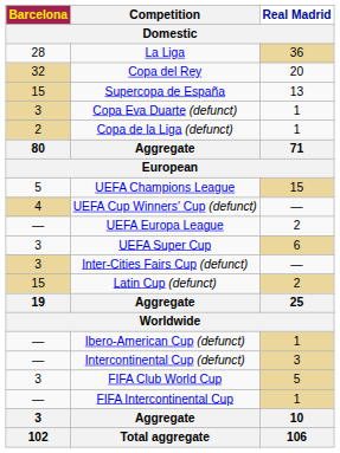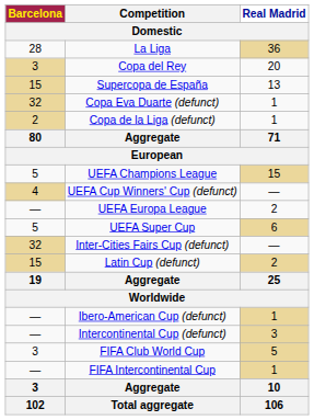Copa del Rey | Barcelona: 32 -> 3
Copa Eva Duarte (defunct) | Barcelona: 3 -> 32
UEFA Super Cup | Barcelona: 3 -> 5
Inter-Cities Fairs Cup (defunct) | Barcelona: 3 -> 32
